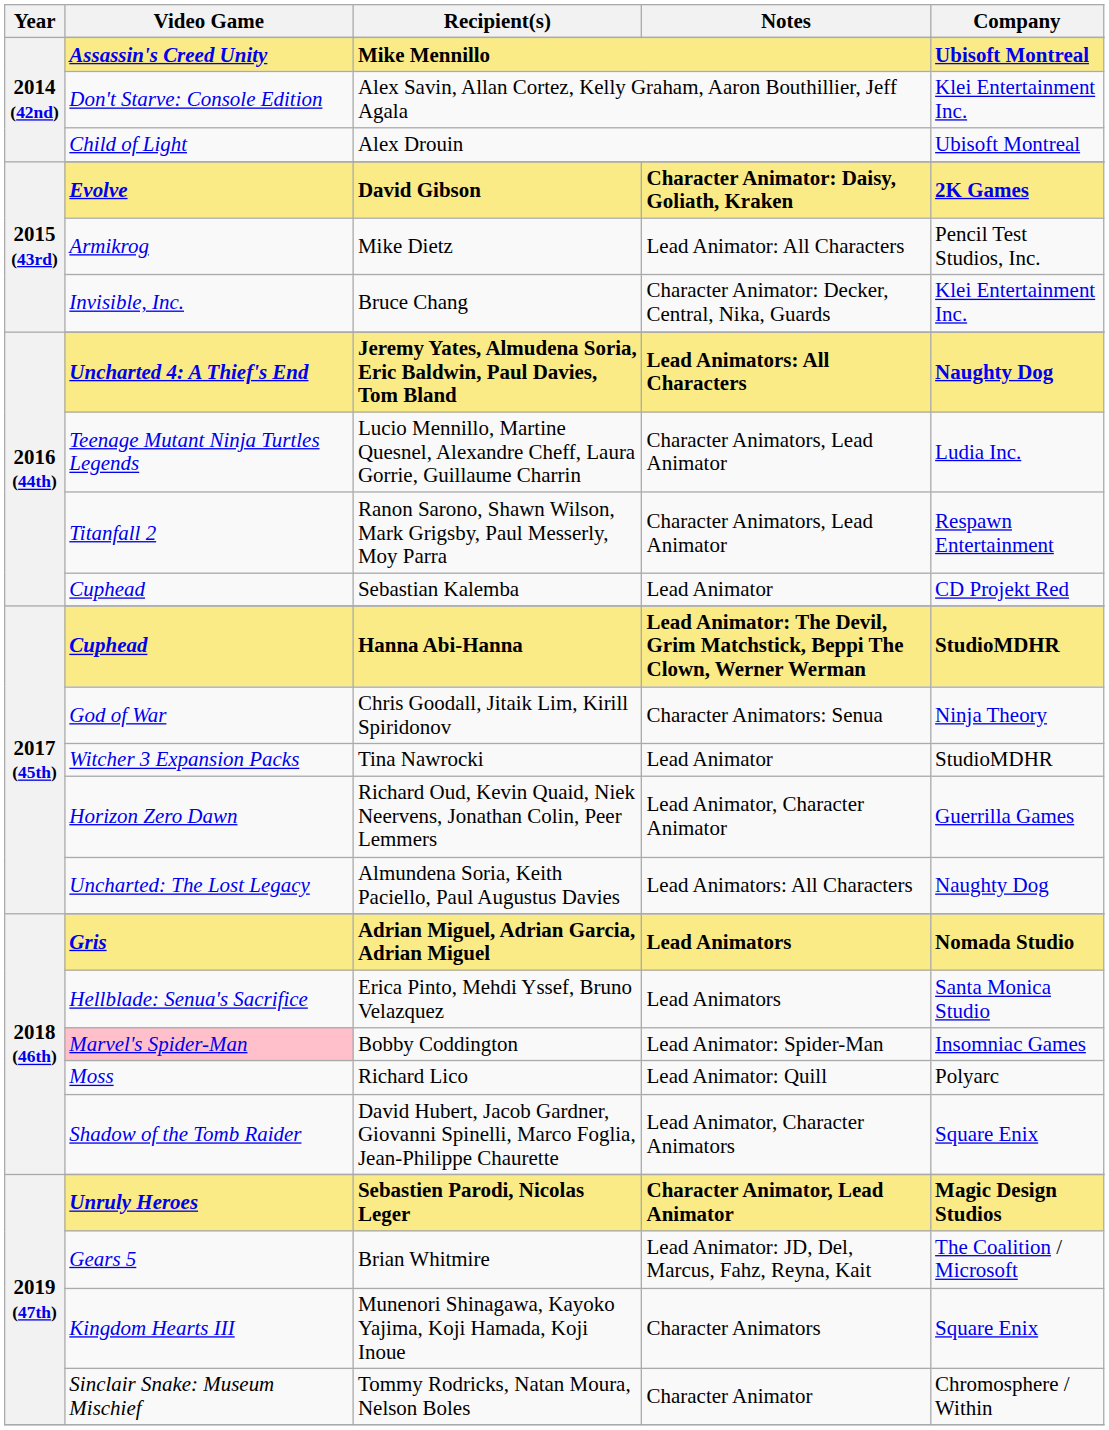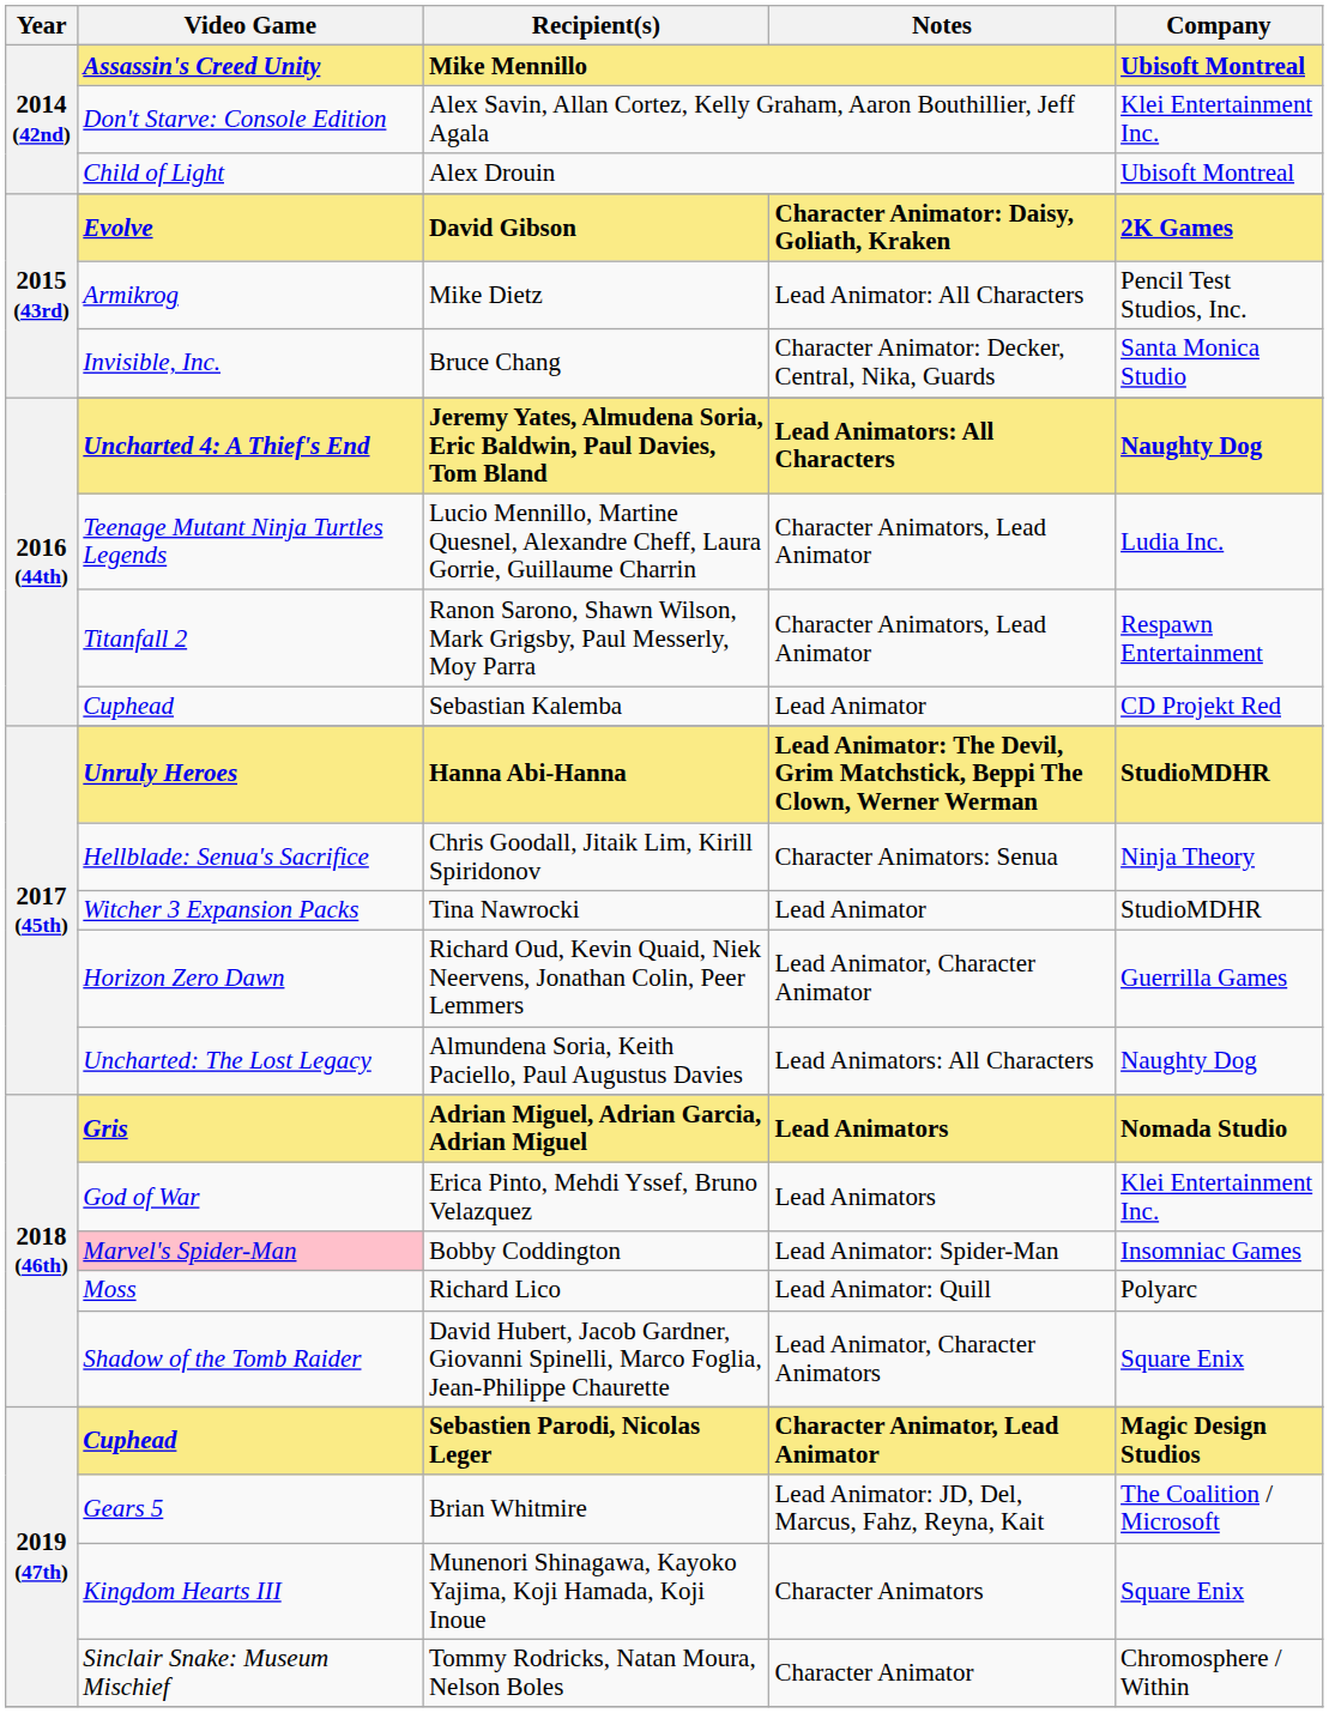Bruce Chang | Company: Klei Entertainment Inc. -> Santa Monica Studio
Hanna Abi-Hanna | Video Game: Cuphead -> Unruly Heroes
Chris Goodall, Jitaik Lim, Kirill Spiridonov | Video Game: God of War -> Hellblade: Senua's Sacrifice
Erica Pinto, Mehdi Yssef, Bruno Velazquez | Video Game: Hellblade: Senua's Sacrifice -> God of War
Erica Pinto, Mehdi Yssef, Bruno Velazquez | Company: Santa Monica Studio -> Klei Entertainment Inc.
Sebastien Parodi, Nicolas Leger | Video Game: Unruly Heroes -> Cuphead
